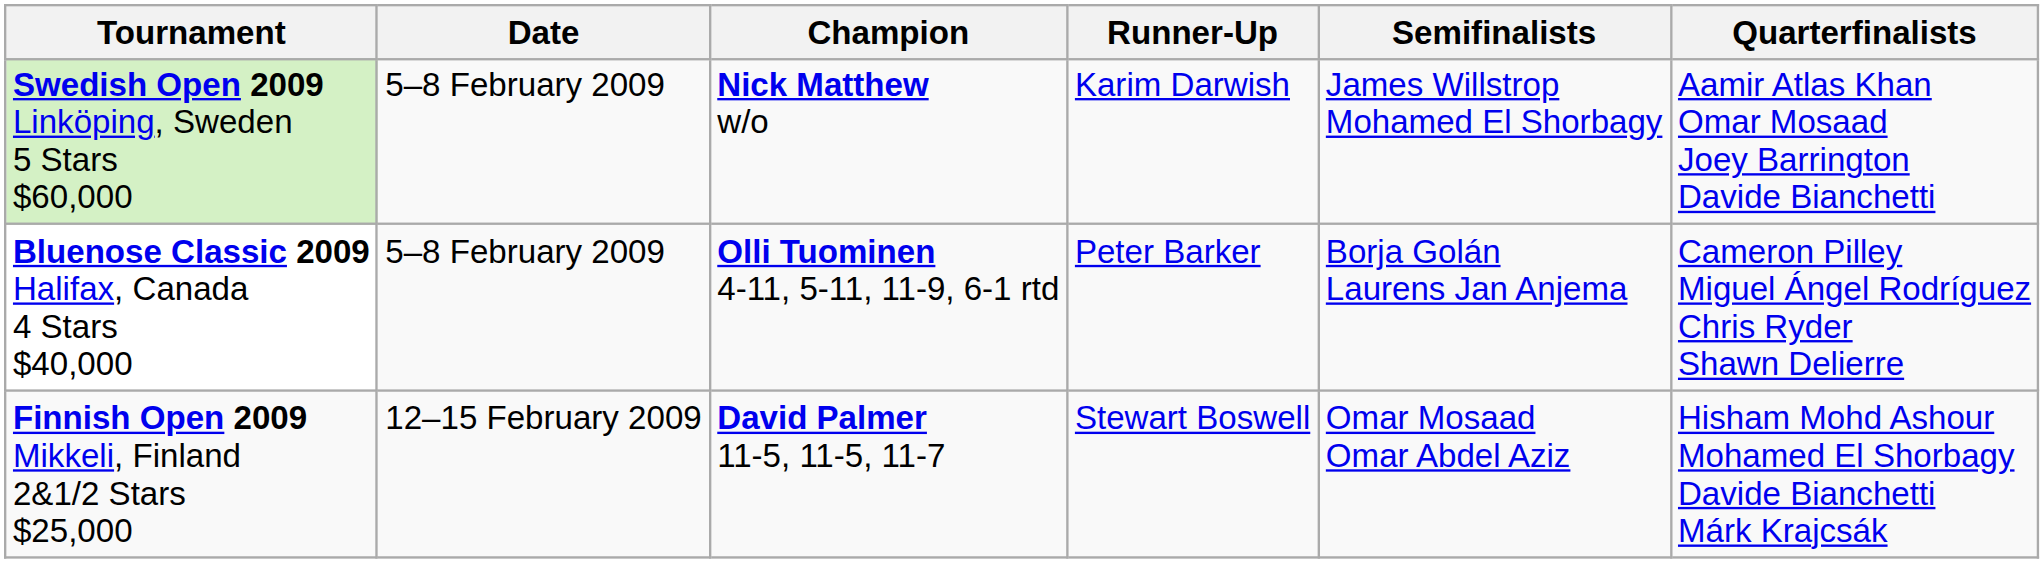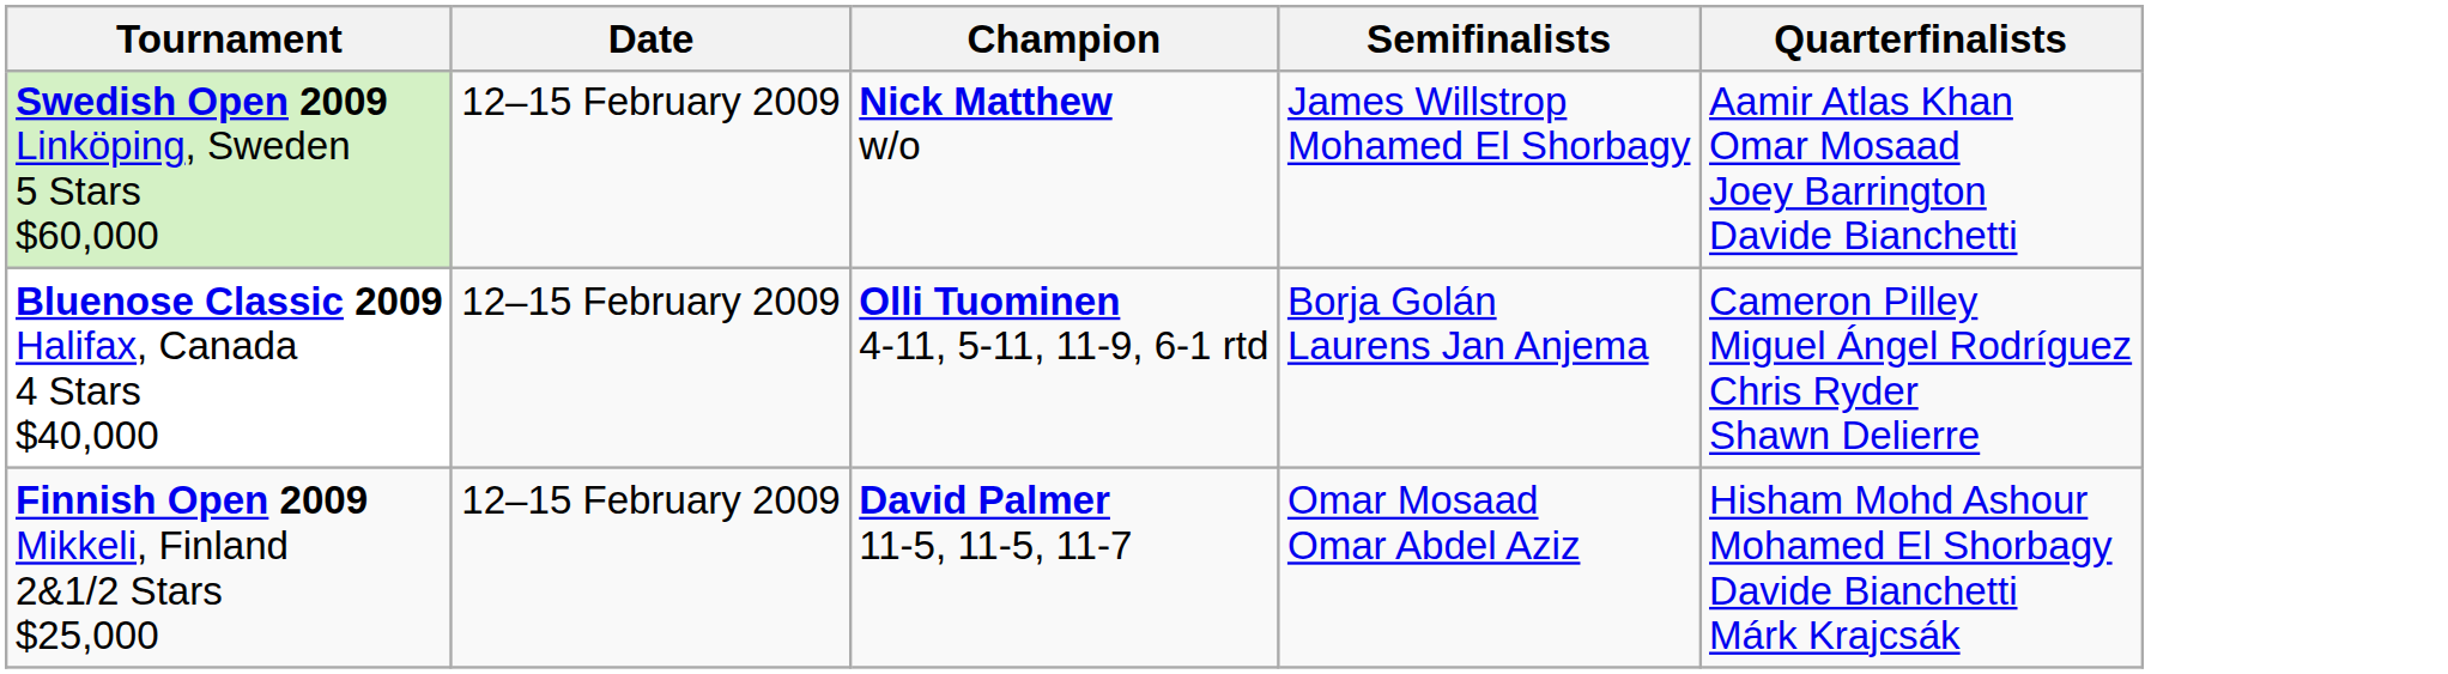- column: Runner-Up | Karim Darwish | Peter Barker | Stewart Boswell
Swedish Open 2009 Linköping, Sweden 5 Stars $60,000 | Date: 5–8 February 2009 -> 12–15 February 2009
Bluenose Classic 2009 Halifax, Canada 4 Stars $40,000 | Date: 5–8 February 2009 -> 12–15 February 2009
